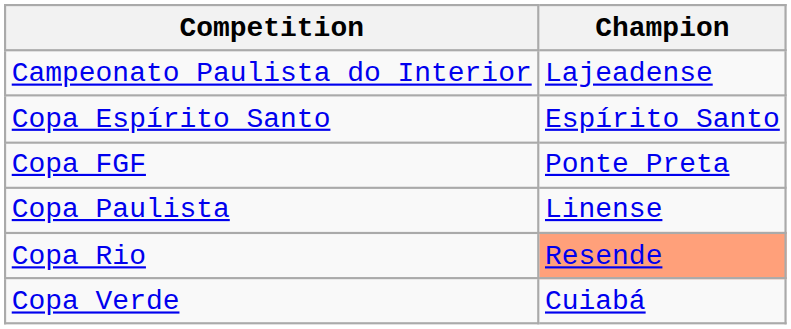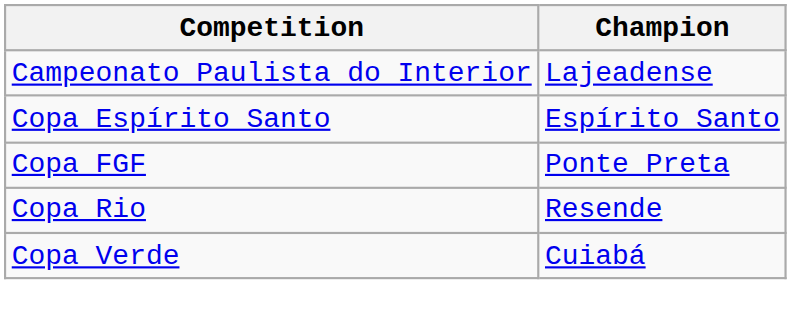- row: Copa Paulista | Linense
Copa Rio | Champion: lightsalmon background -> no background
